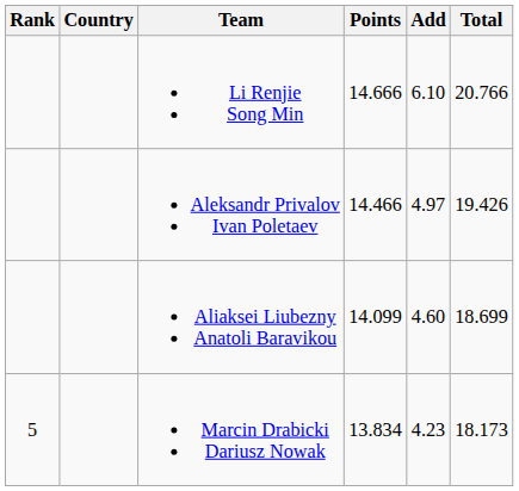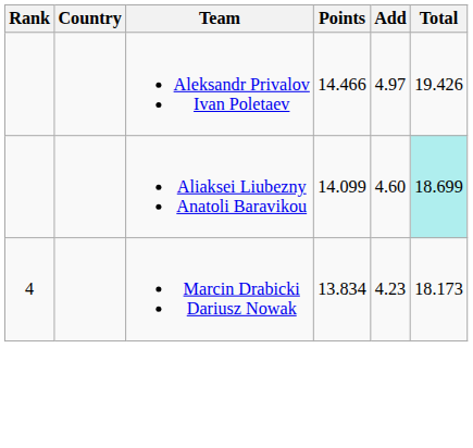- row: Li Renjie Song Min | 14.666 | 6.10 | 20.766
Aliaksei Liubezny Anatoli Baravikou | Total: no background -> paleturquoise background
Marcin Drabicki Dariusz Nowak | Rank: 5 -> 4
